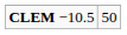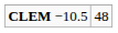CLEM −10.5 | column 2: 50 -> 48
